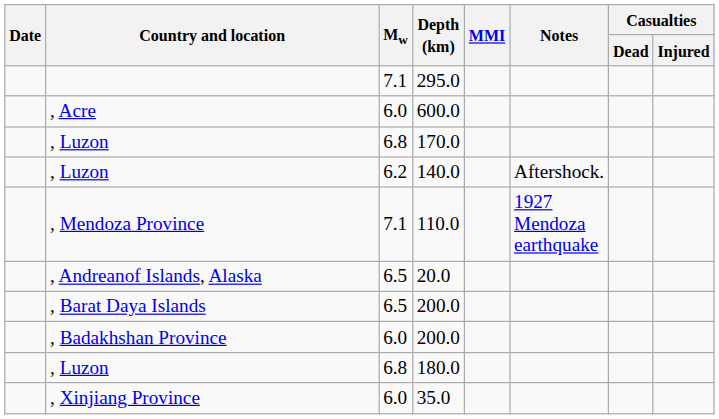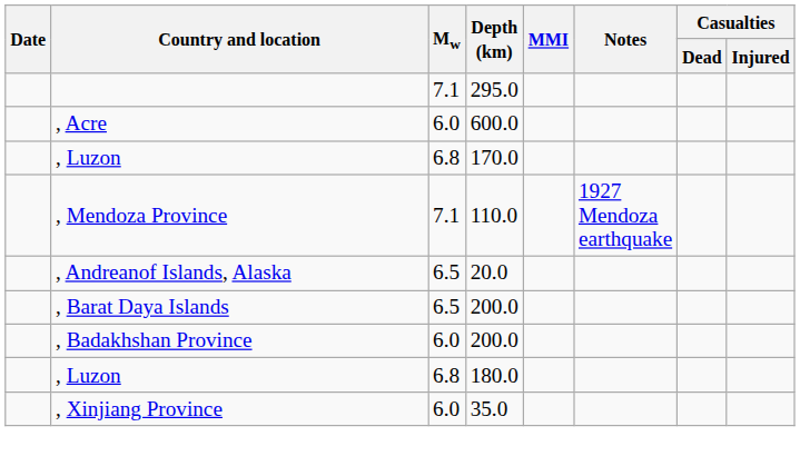- row: , Luzon | 6.2 | 140.0 | Aftershock.
